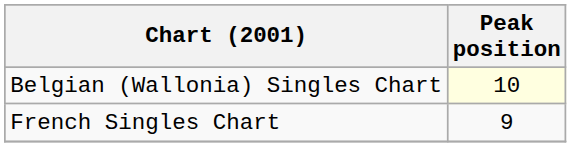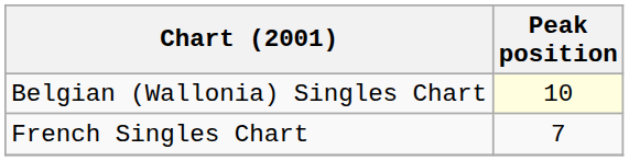French Singles Chart | Peak position: 9 -> 7
